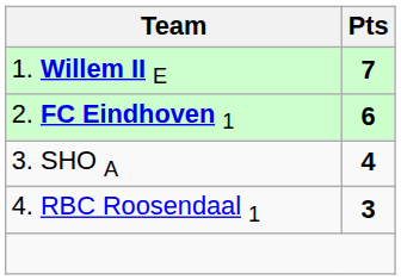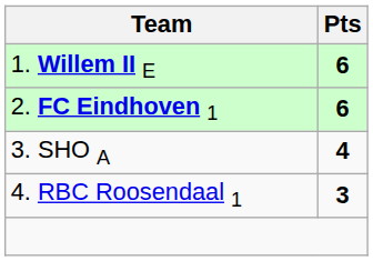1. Willem II E | Pts: 7 -> 6
